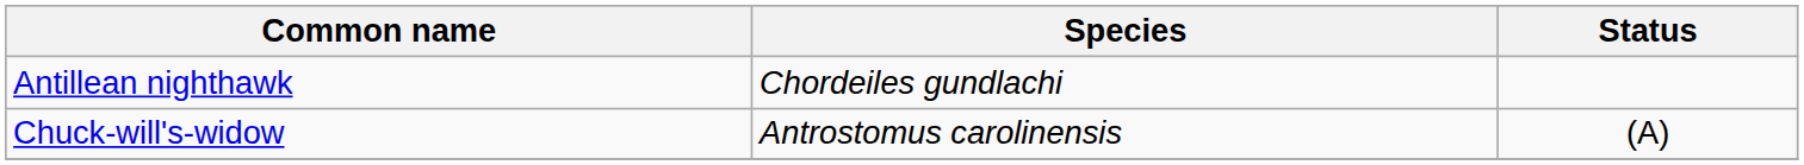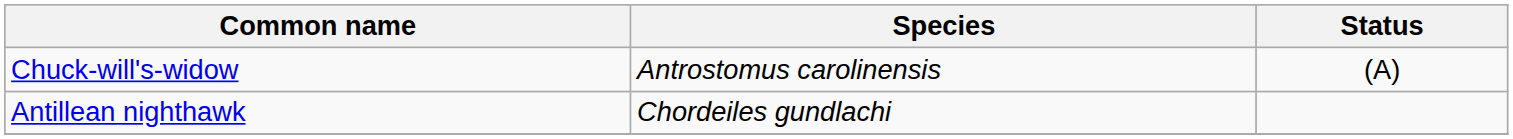rows swapped: Antillean nighthawk <-> Chuck-will's-widow
